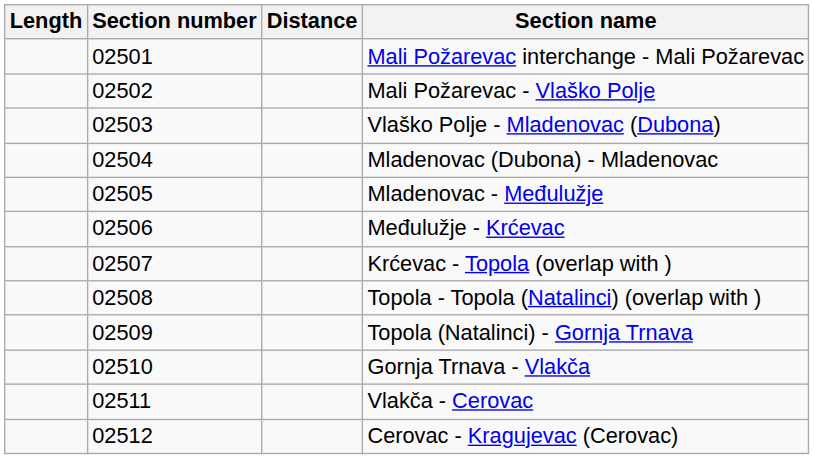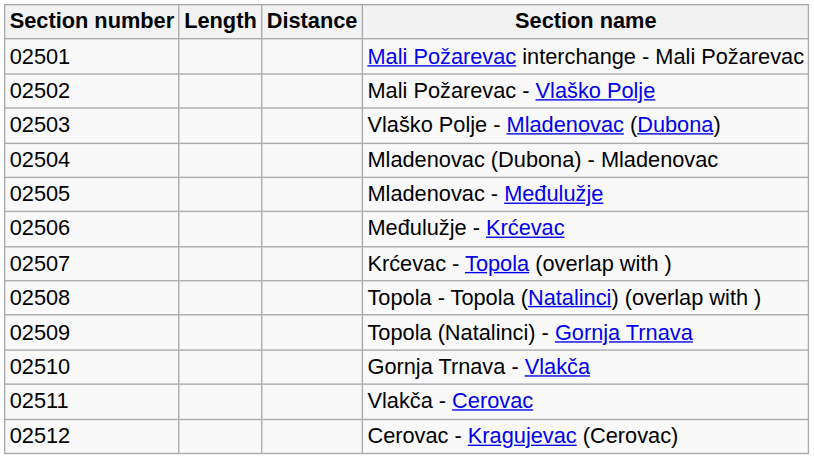columns swapped: Section number <-> Length
